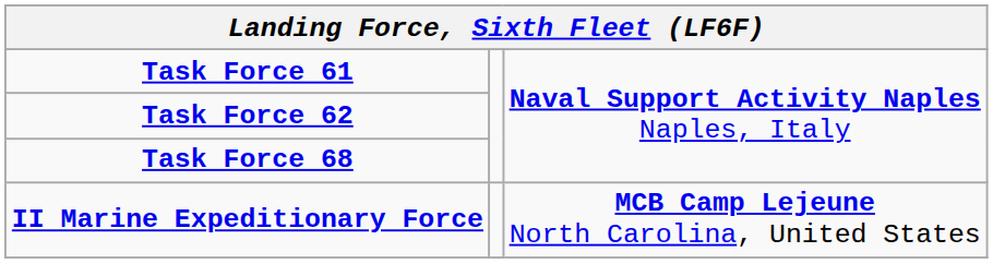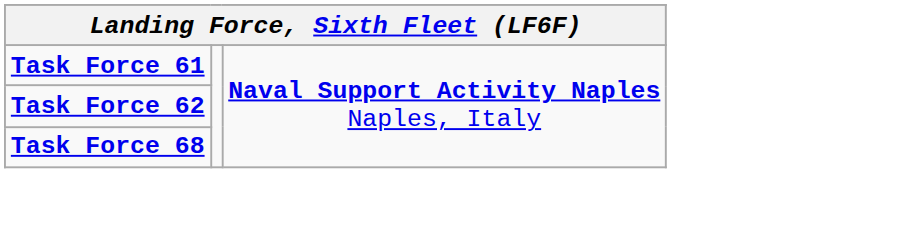- row: II Marine Expeditionary Force | MCB Camp Lejeune North Carolina, United States
